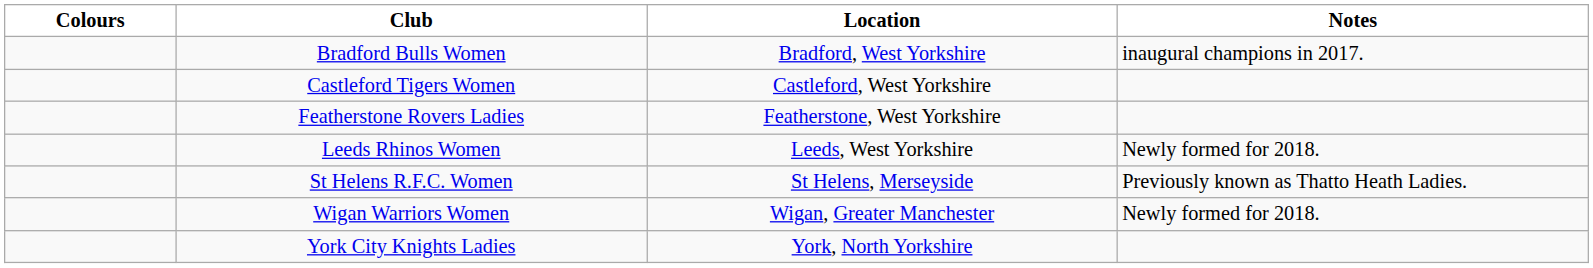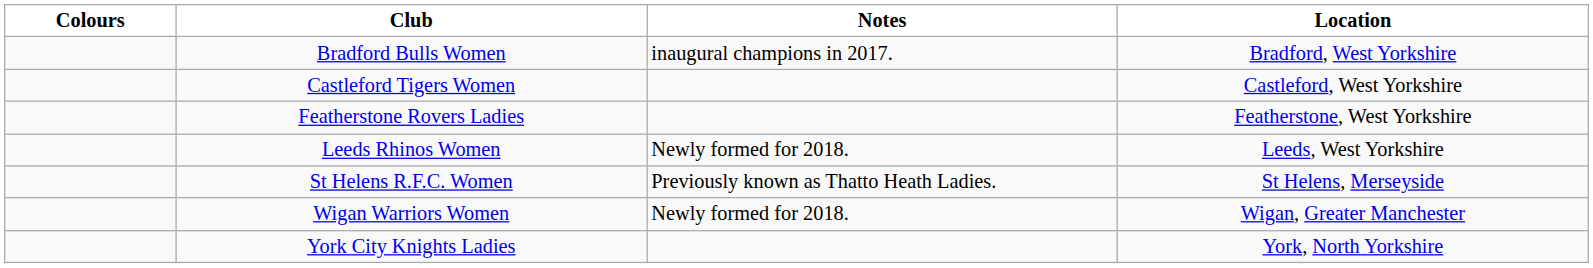columns swapped: Location <-> Notes
